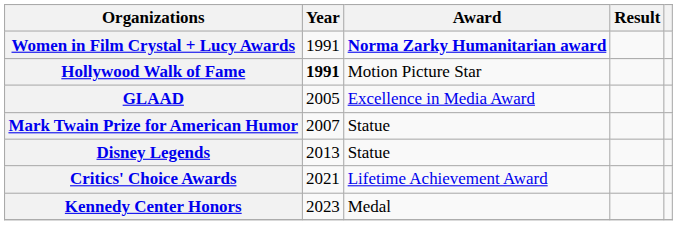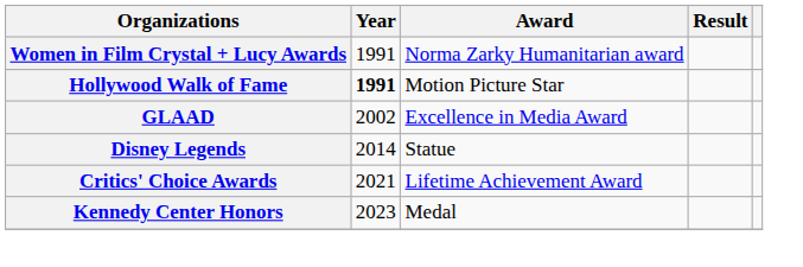Women in Film Crystal + Lucy Awards | Award: bold -> normal
GLAAD | Year: 2005 -> 2002
- row: Mark Twain Prize for American Humor | 2007 | Statue
Disney Legends | Year: 2013 -> 2014
